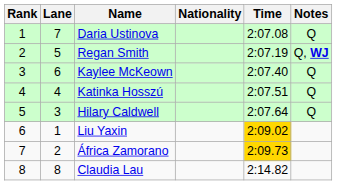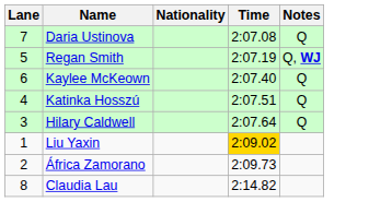- column: Rank | 1 | 2 | 3 | 4 | 5 | 6 | 7 | 8
África Zamorano | Time: gold background -> no background
